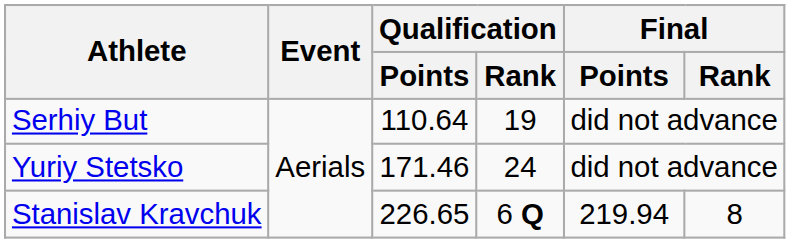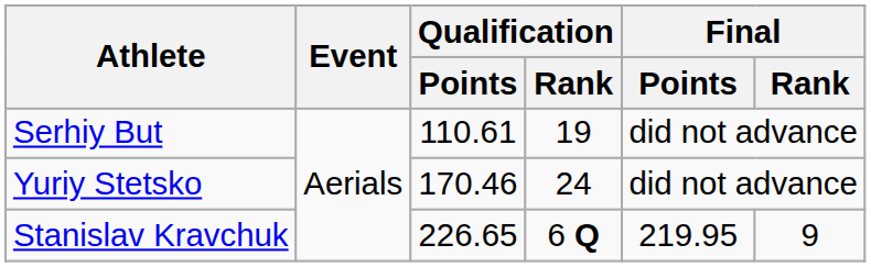Serhiy But | Qualification / Points: 110.64 -> 110.61
Yuriy Stetsko | Qualification / Points: 171.46 -> 170.46
Stanislav Kravchuk | Final / Points: 219.94 -> 219.95
Stanislav Kravchuk | Final / Rank: 8 -> 9
